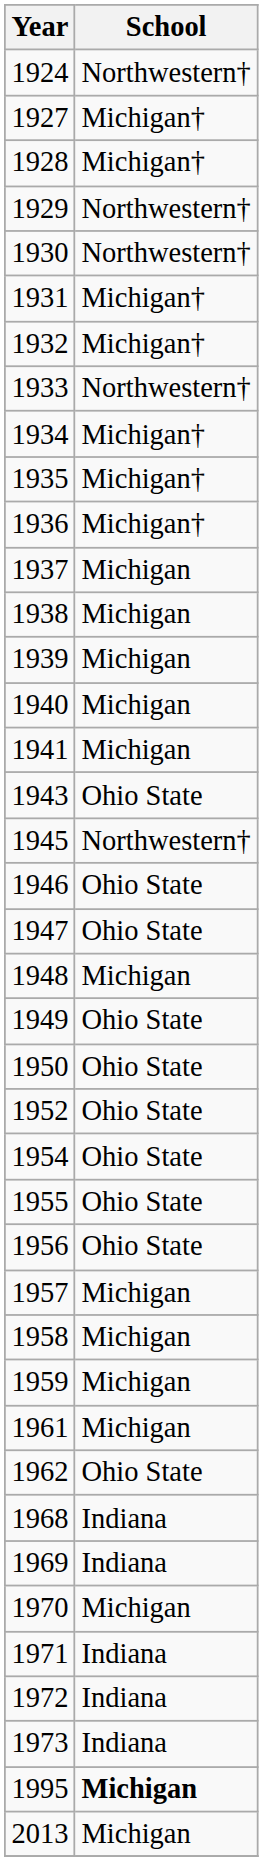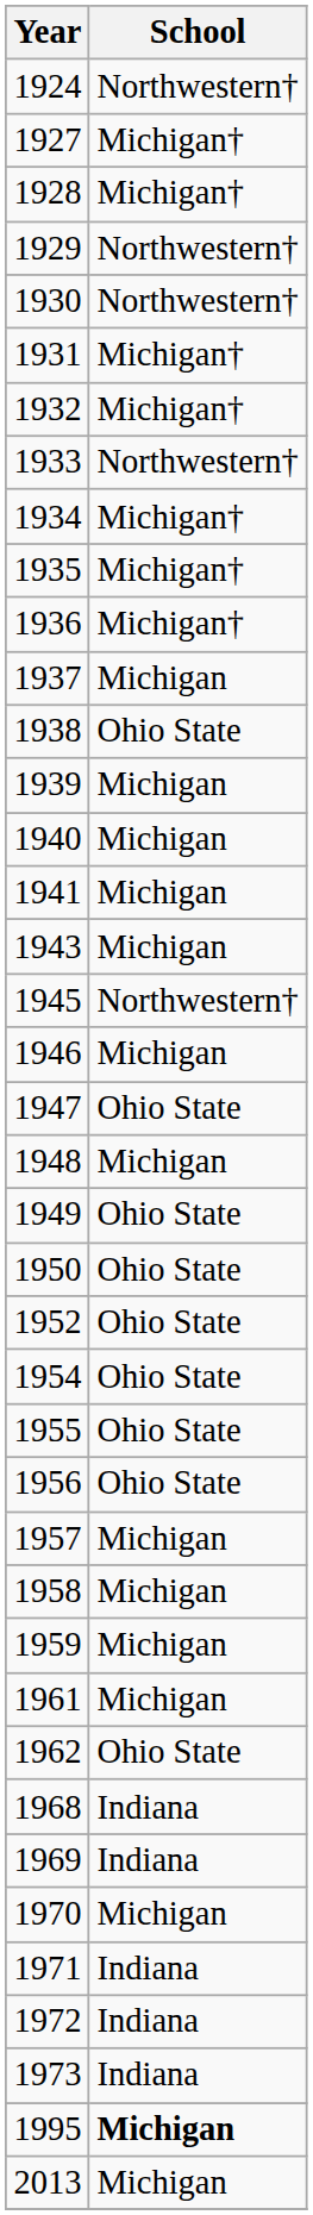1938 | School: Michigan -> Ohio State
1943 | School: Ohio State -> Michigan
1946 | School: Ohio State -> Michigan
